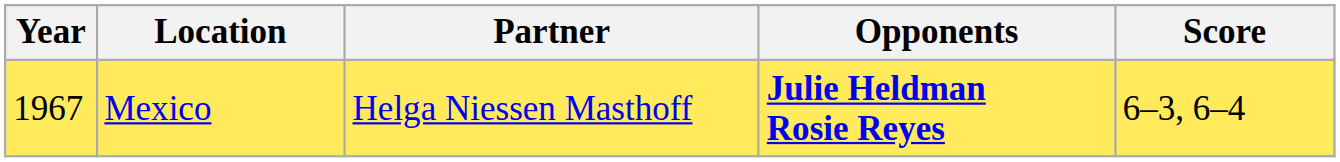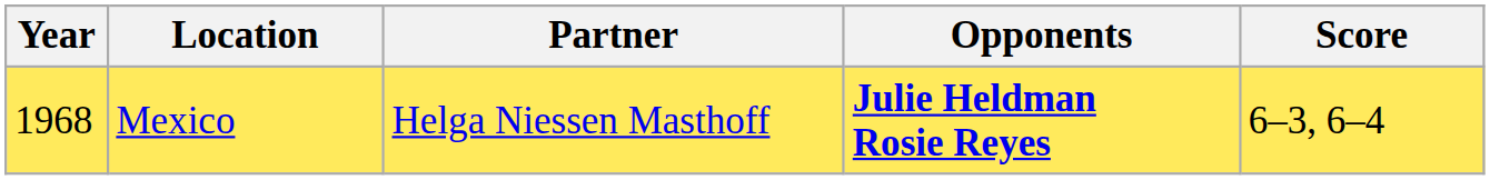Mexico | Year: 1967 -> 1968
